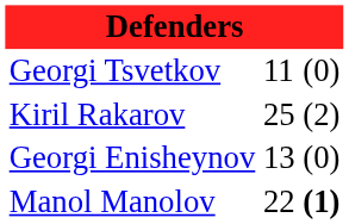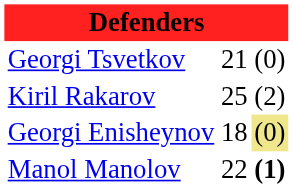Georgi Tsvetkov | column 2: 11 -> 21
Georgi Enisheynov | column 2: 13 -> 18
Georgi Enisheynov | column 3: no background -> khaki background
